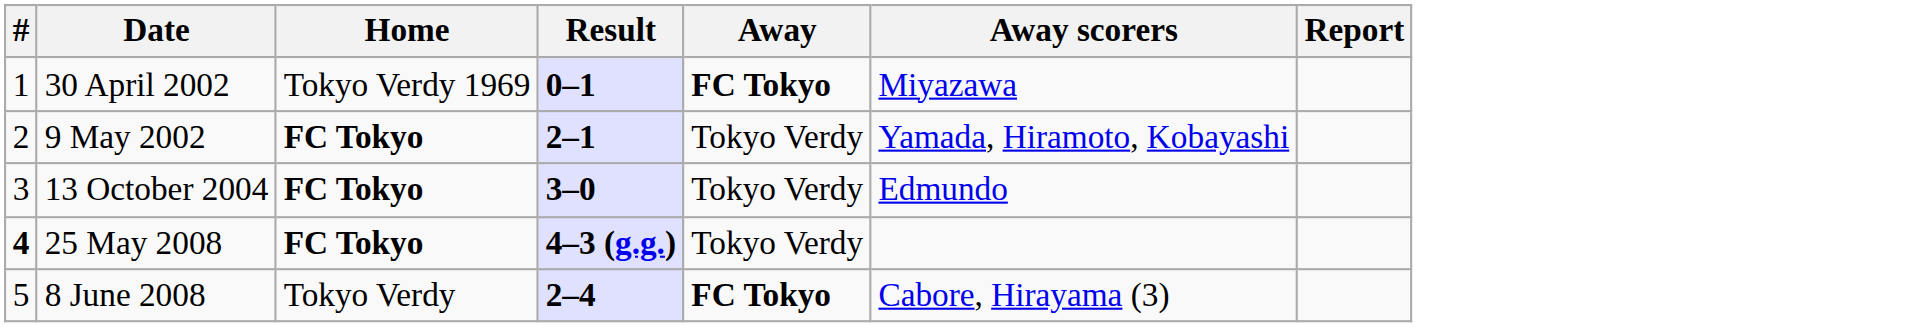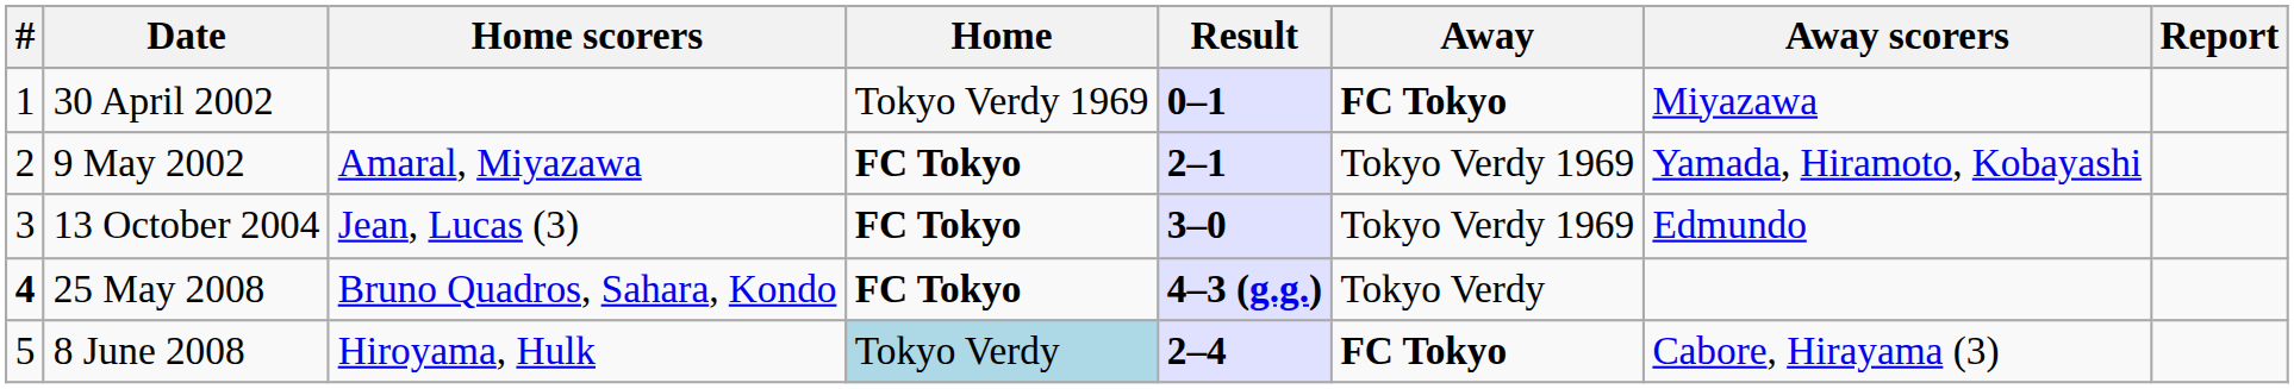+ column: Home scorers | Amaral, Miyazawa | Jean, Lucas (3) | Bruno Quadros, Sahara, Kondo | Hiroyama, Hulk
9 May 2002 | Away: Tokyo Verdy -> Tokyo Verdy 1969
13 October 2004 | Away: Tokyo Verdy -> Tokyo Verdy 1969
8 June 2008 | Home: no background -> lightblue background
